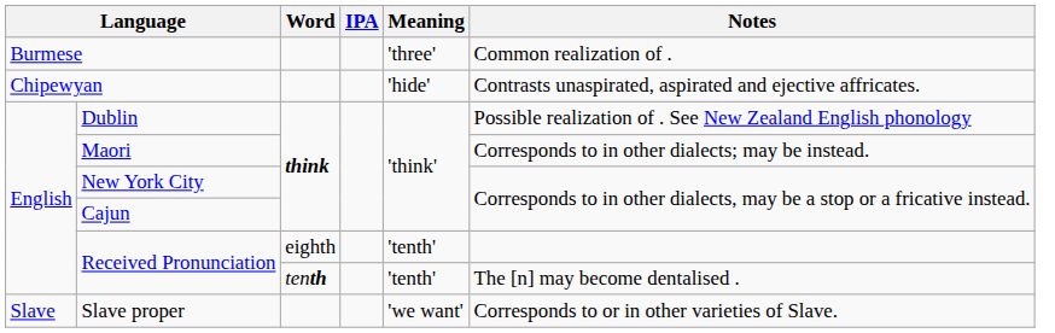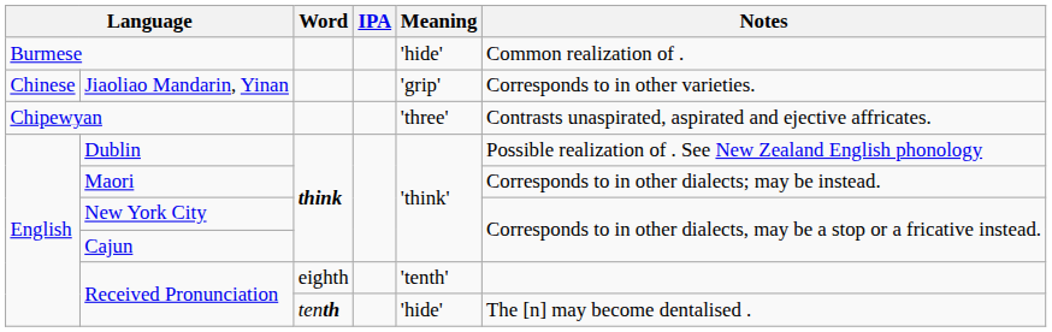Burmese | Meaning: 'three' -> 'hide'
+ row: Chinese | Jiaoliao Mandarin, Yinan | 'grip' | Corresponds to in other varieties.
Chipewyan | Meaning: 'hide' -> 'three'
Received Pronunciation / tenth | Meaning: 'tenth' -> 'hide'
- row: Slave | Slave proper | 'we want' | Corresponds to or in other varieties of Slave.
